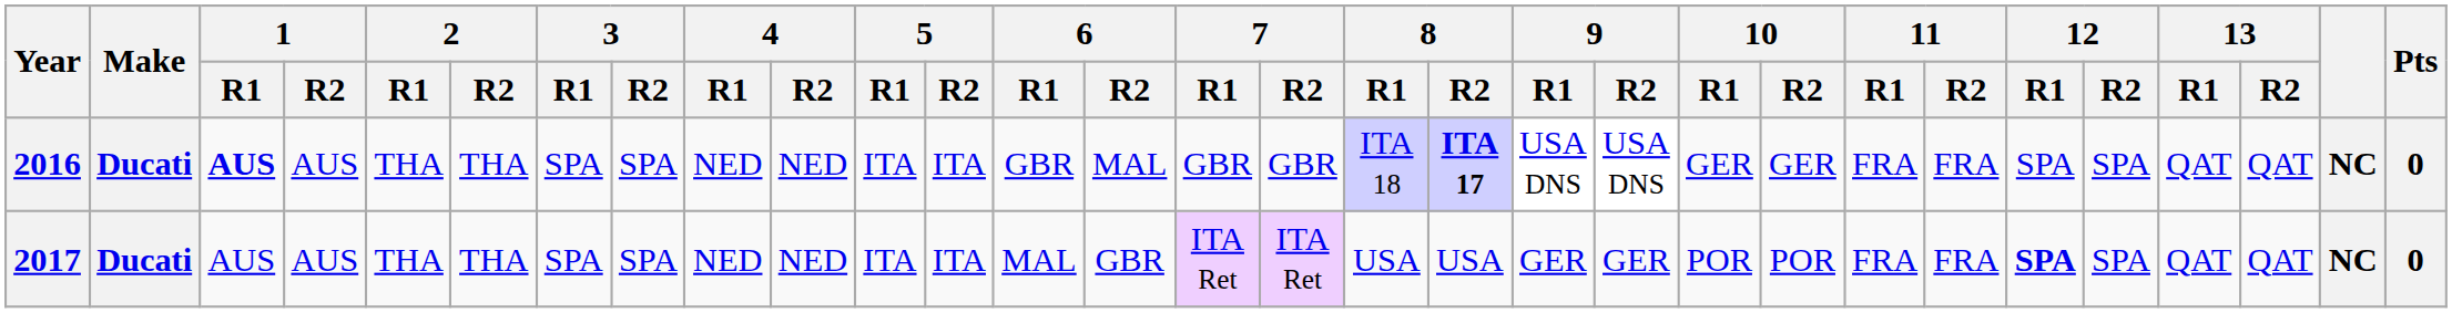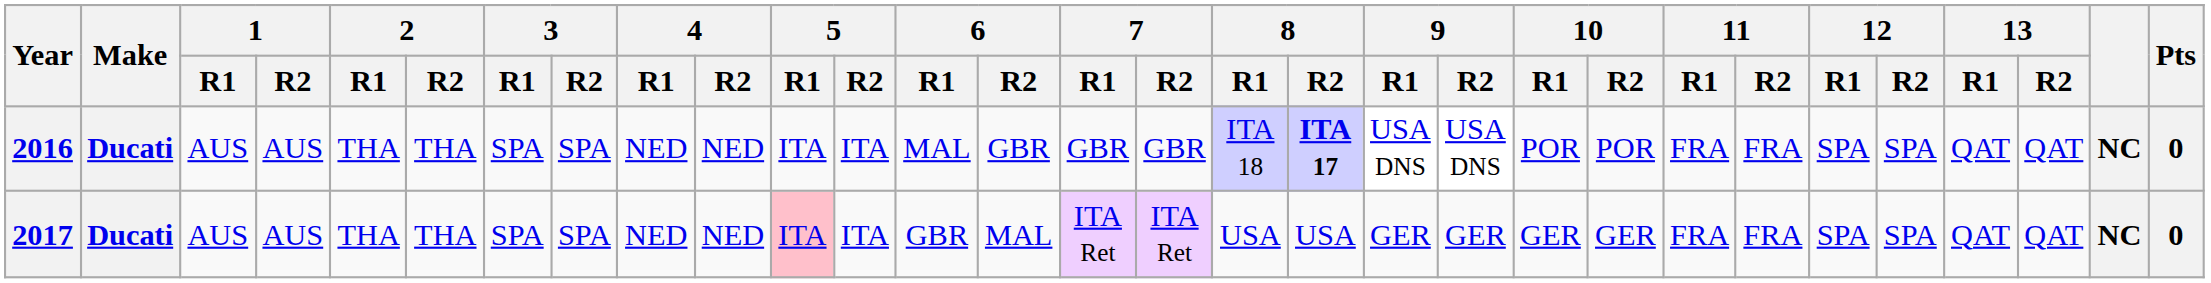2016 | 1 / R1: bold -> normal
2016 | 6 / R1: GBR -> MAL
2016 | 6 / R2: MAL -> GBR
2016 | 10 / R1: GER -> POR
2016 | 10 / R2: GER -> POR
2017 | 5 / R1: no background -> pink background
2017 | 6 / R1: MAL -> GBR
2017 | 6 / R2: GBR -> MAL
2017 | 10 / R1: POR -> GER
2017 | 10 / R2: POR -> GER
2017 | 12 / R1: bold -> normal
